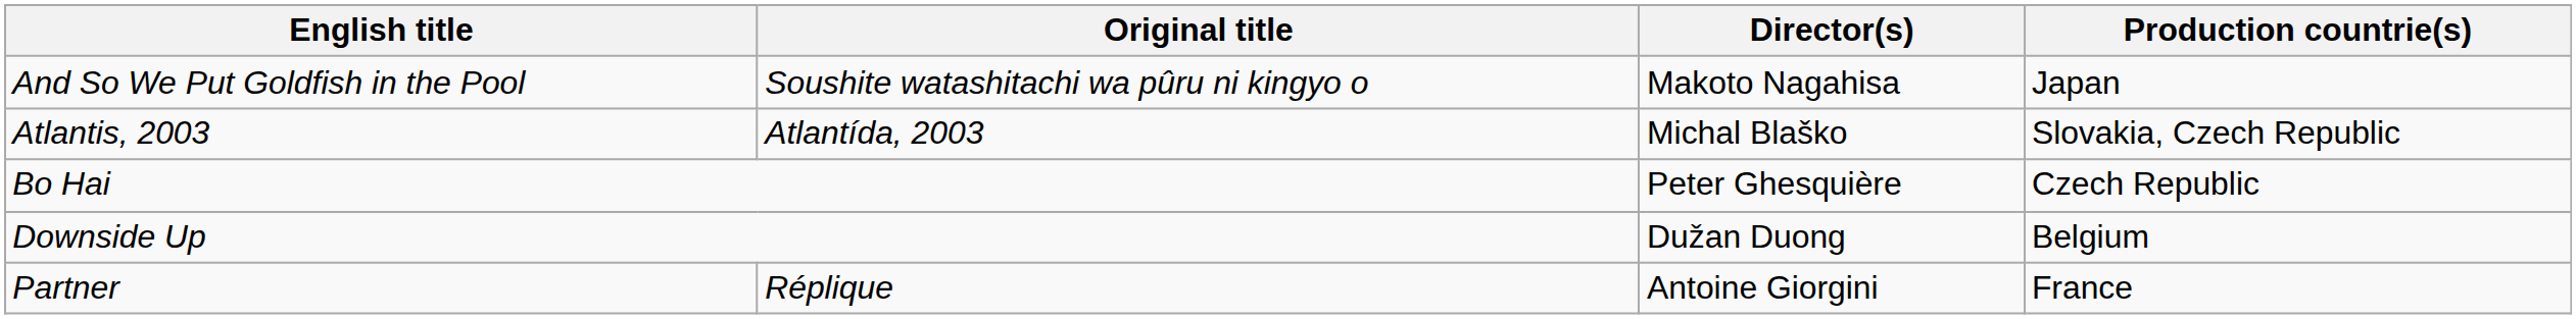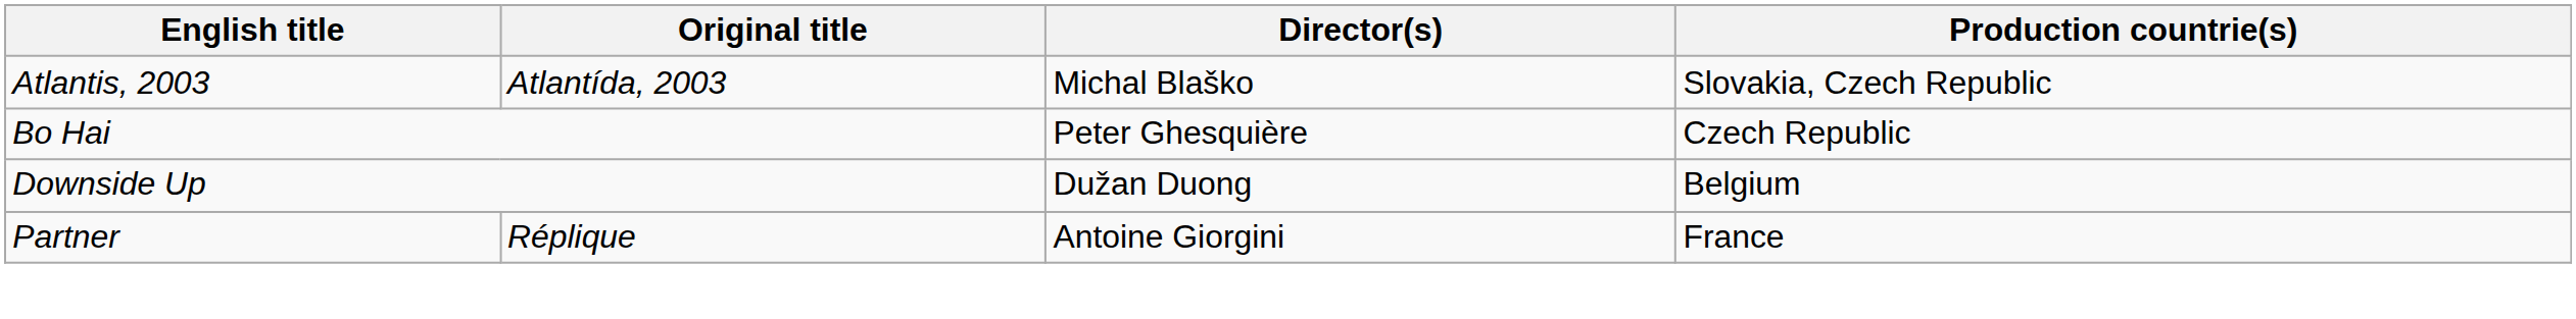- row: And So We Put Goldfish in the Pool | Soushite watashitachi wa pûru ni kingyo o | Makoto Nagahisa | Japan
